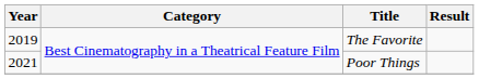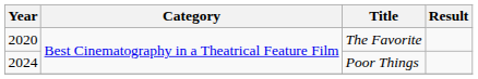The Favorite | Year: 2019 -> 2020
Poor Things | Year: 2021 -> 2024
